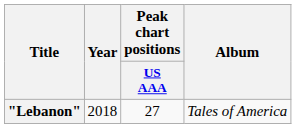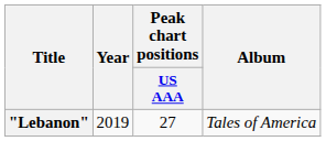"Lebanon" | Year: 2018 -> 2019
